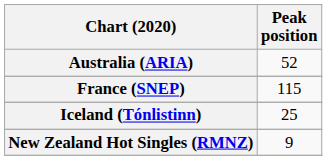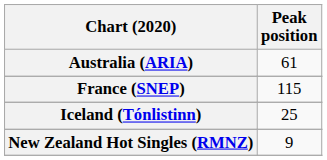Australia (ARIA) | Peak position: 52 -> 61
